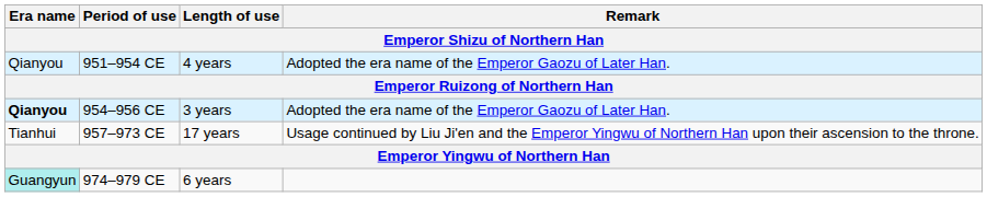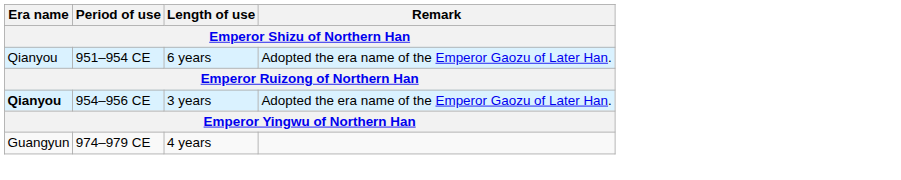951–954 CE | Length of use: 4 years -> 6 years
- row: Tianhui | 957–973 CE | 17 years | Usage continued by Liu Ji'en and the Emperor Yingwu of Northern Han upon their ascension to the throne.
974–979 CE | Era name: paleturquoise background -> no background
974–979 CE | Length of use: 6 years -> 4 years
